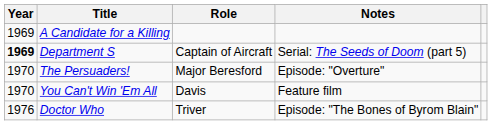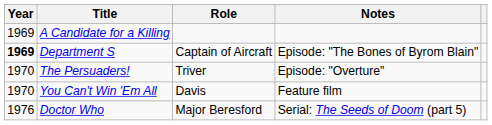Department S | Notes: Serial: The Seeds of Doom (part 5) -> Episode: "The Bones of Byrom Blain"
The Persuaders! | Role: Major Beresford -> Triver
Doctor Who | Role: Triver -> Major Beresford
Doctor Who | Notes: Episode: "The Bones of Byrom Blain" -> Serial: The Seeds of Doom (part 5)
